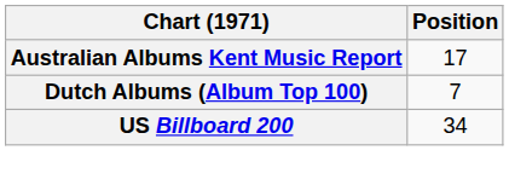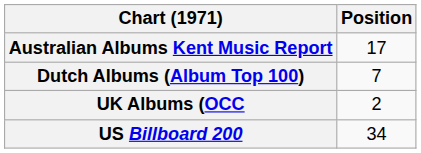+ row: UK Albums (OCC | 2
